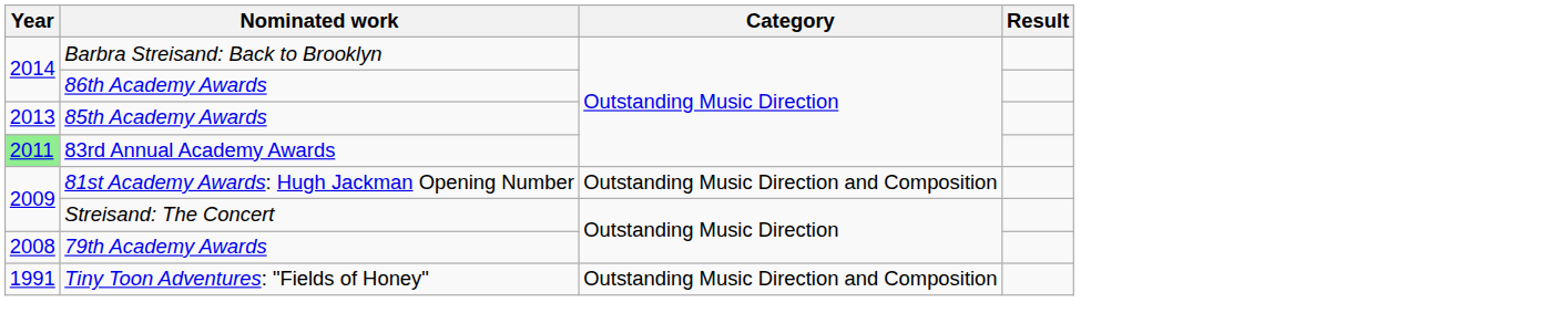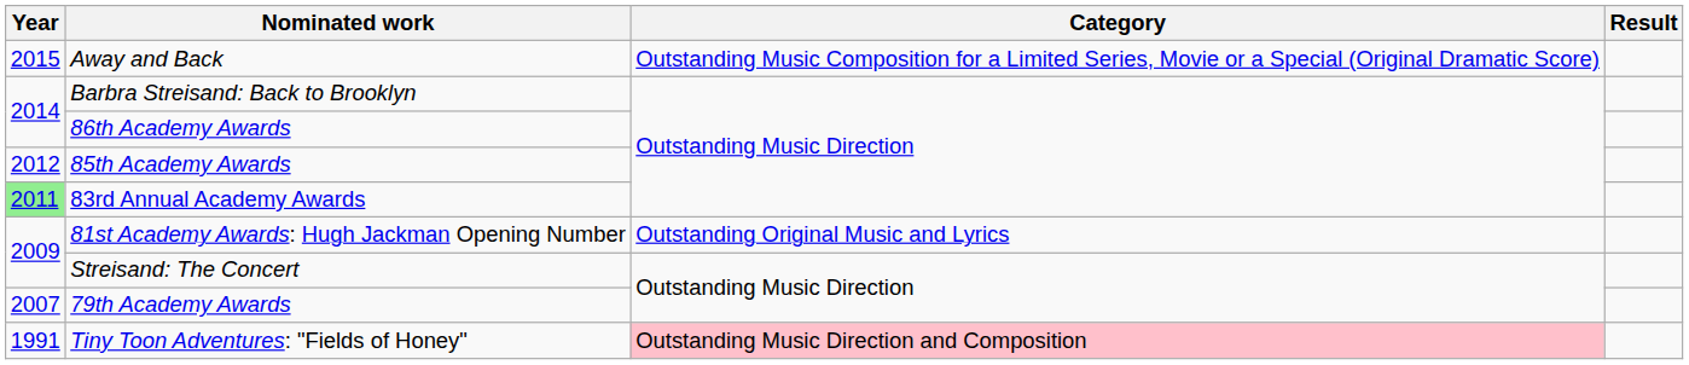+ row: 2015 | Away and Back | Outstanding Music Composition for a Limited Series, Movie or a Special (Original Dramatic Score)
85th Academy Awards | Year: 2013 -> 2012
81st Academy Awards: Hugh Jackman Opening Number | Category: Outstanding Music Direction and Composition -> Outstanding Original Music and Lyrics
79th Academy Awards | Year: 2008 -> 2007
Tiny Toon Adventures: "Fields of Honey" | Category: no background -> pink background
